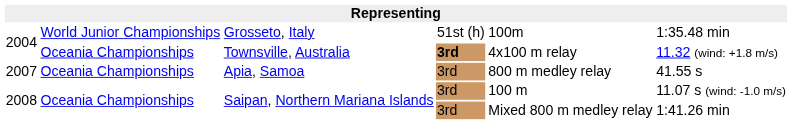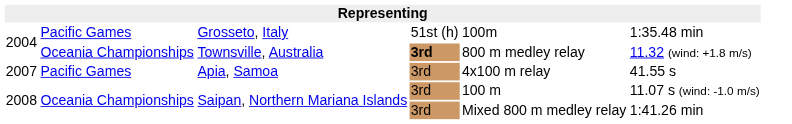Grosseto, Italy | column 2: World Junior Championships -> Pacific Games
Townsville, Australia | column 5: 4x100 m relay -> 800 m medley relay
Apia, Samoa | column 2: Oceania Championships -> Pacific Games
Apia, Samoa | column 5: 800 m medley relay -> 4x100 m relay
